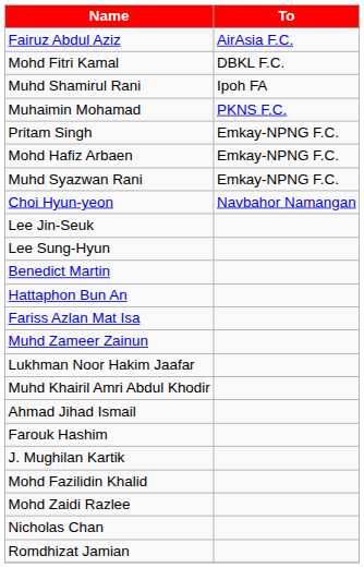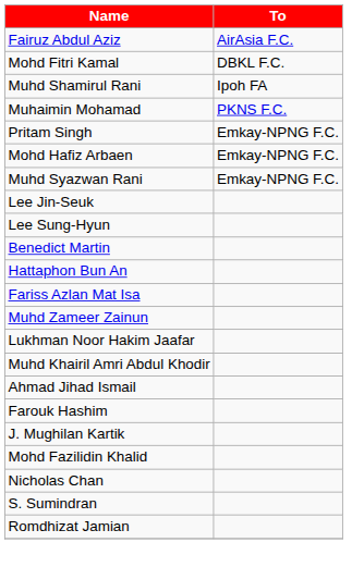- row: Choi Hyun-yeon | Navbahor Namangan
- row: Mohd Zaidi Razlee
+ row: S. Sumindran
